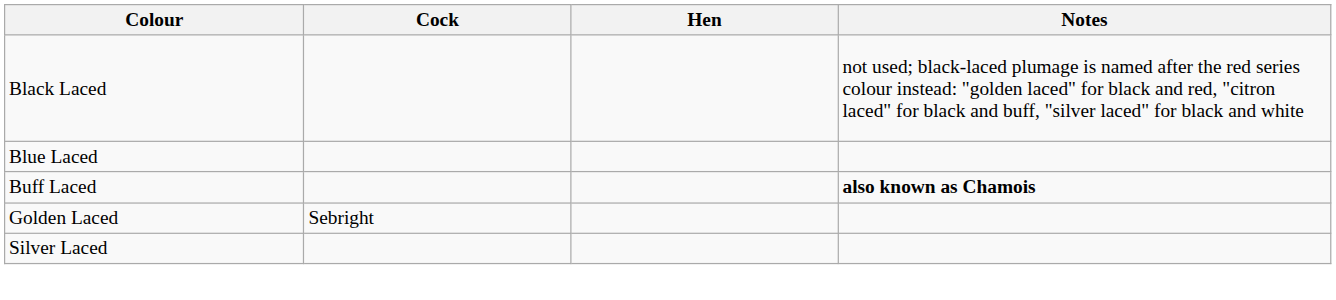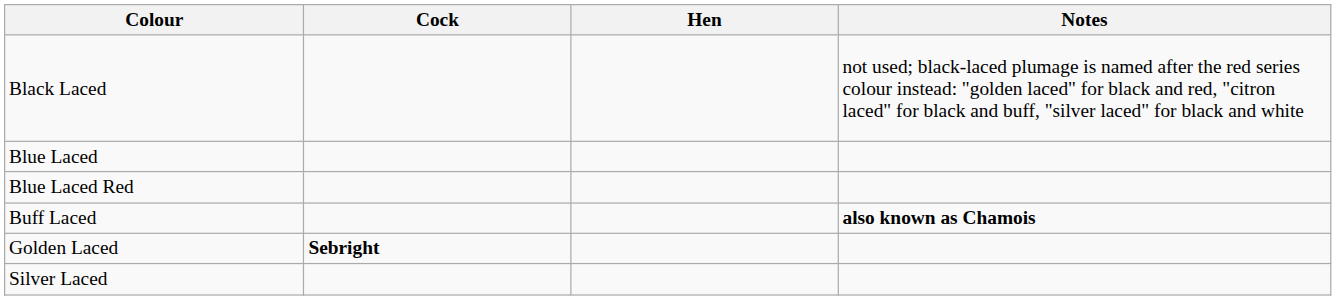+ row: Blue Laced Red
Golden Laced | Cock: normal -> bold
